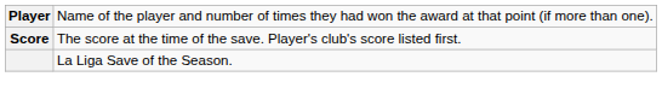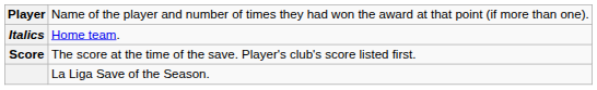+ row: Italics | Home team.
